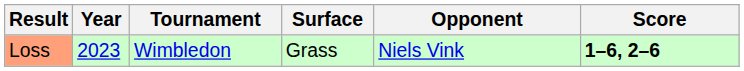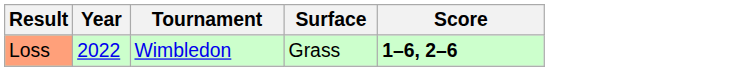- column: Opponent | Niels Vink
Loss | Year: 2023 -> 2022
